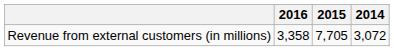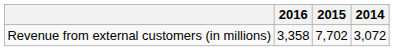Revenue from external customers (in millions) | 2015: 7,705 -> 7,702
